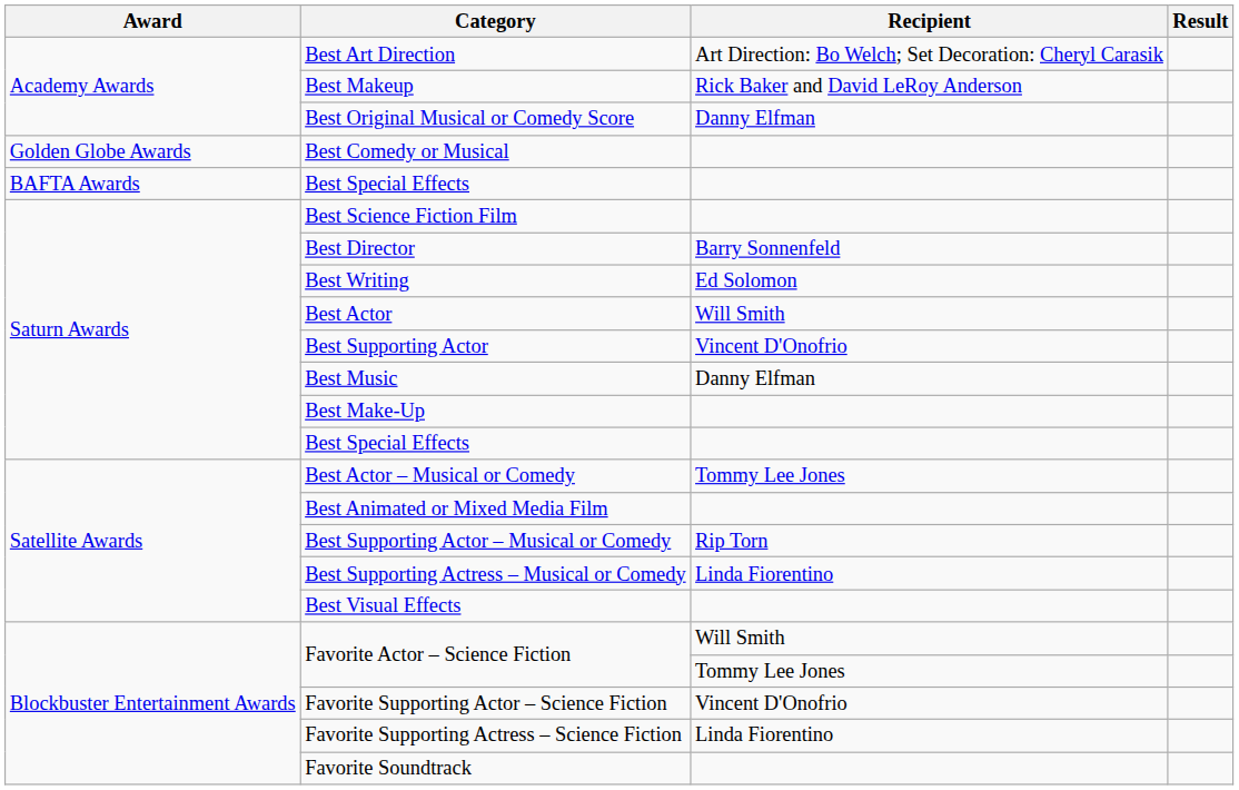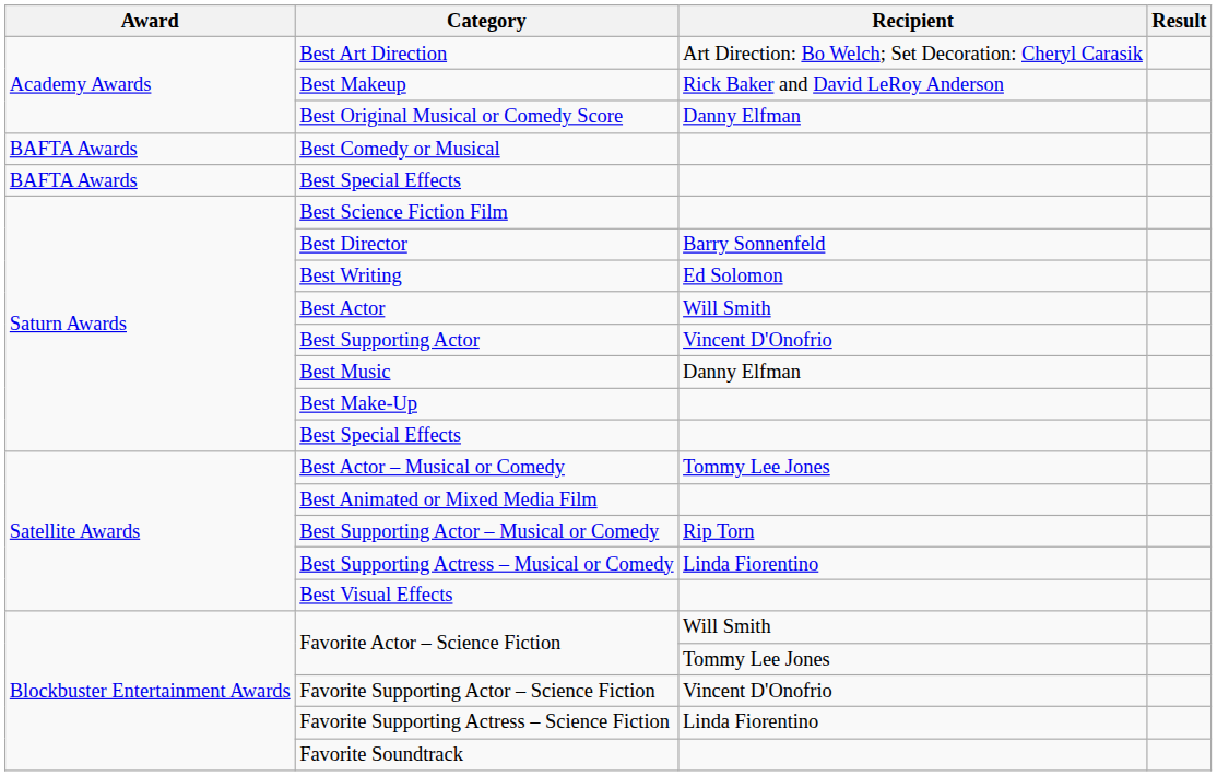Best Comedy or Musical | Award: Golden Globe Awards -> BAFTA Awards
